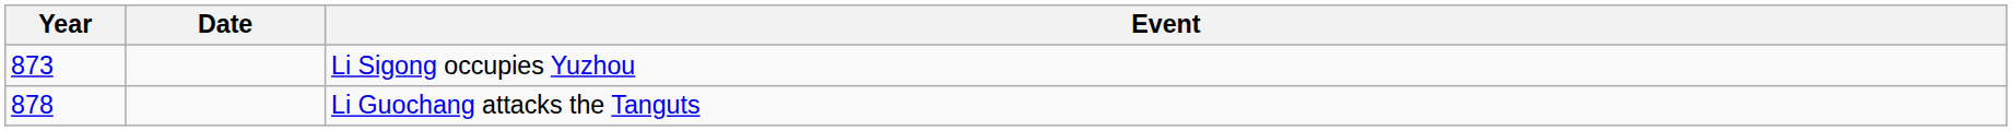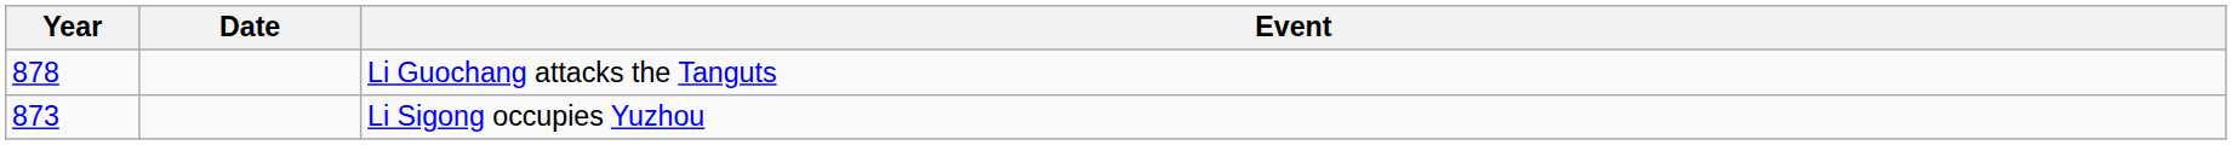rows swapped: Li Sigong occupies Yuzhou <-> Li Guochang attacks the Tanguts
